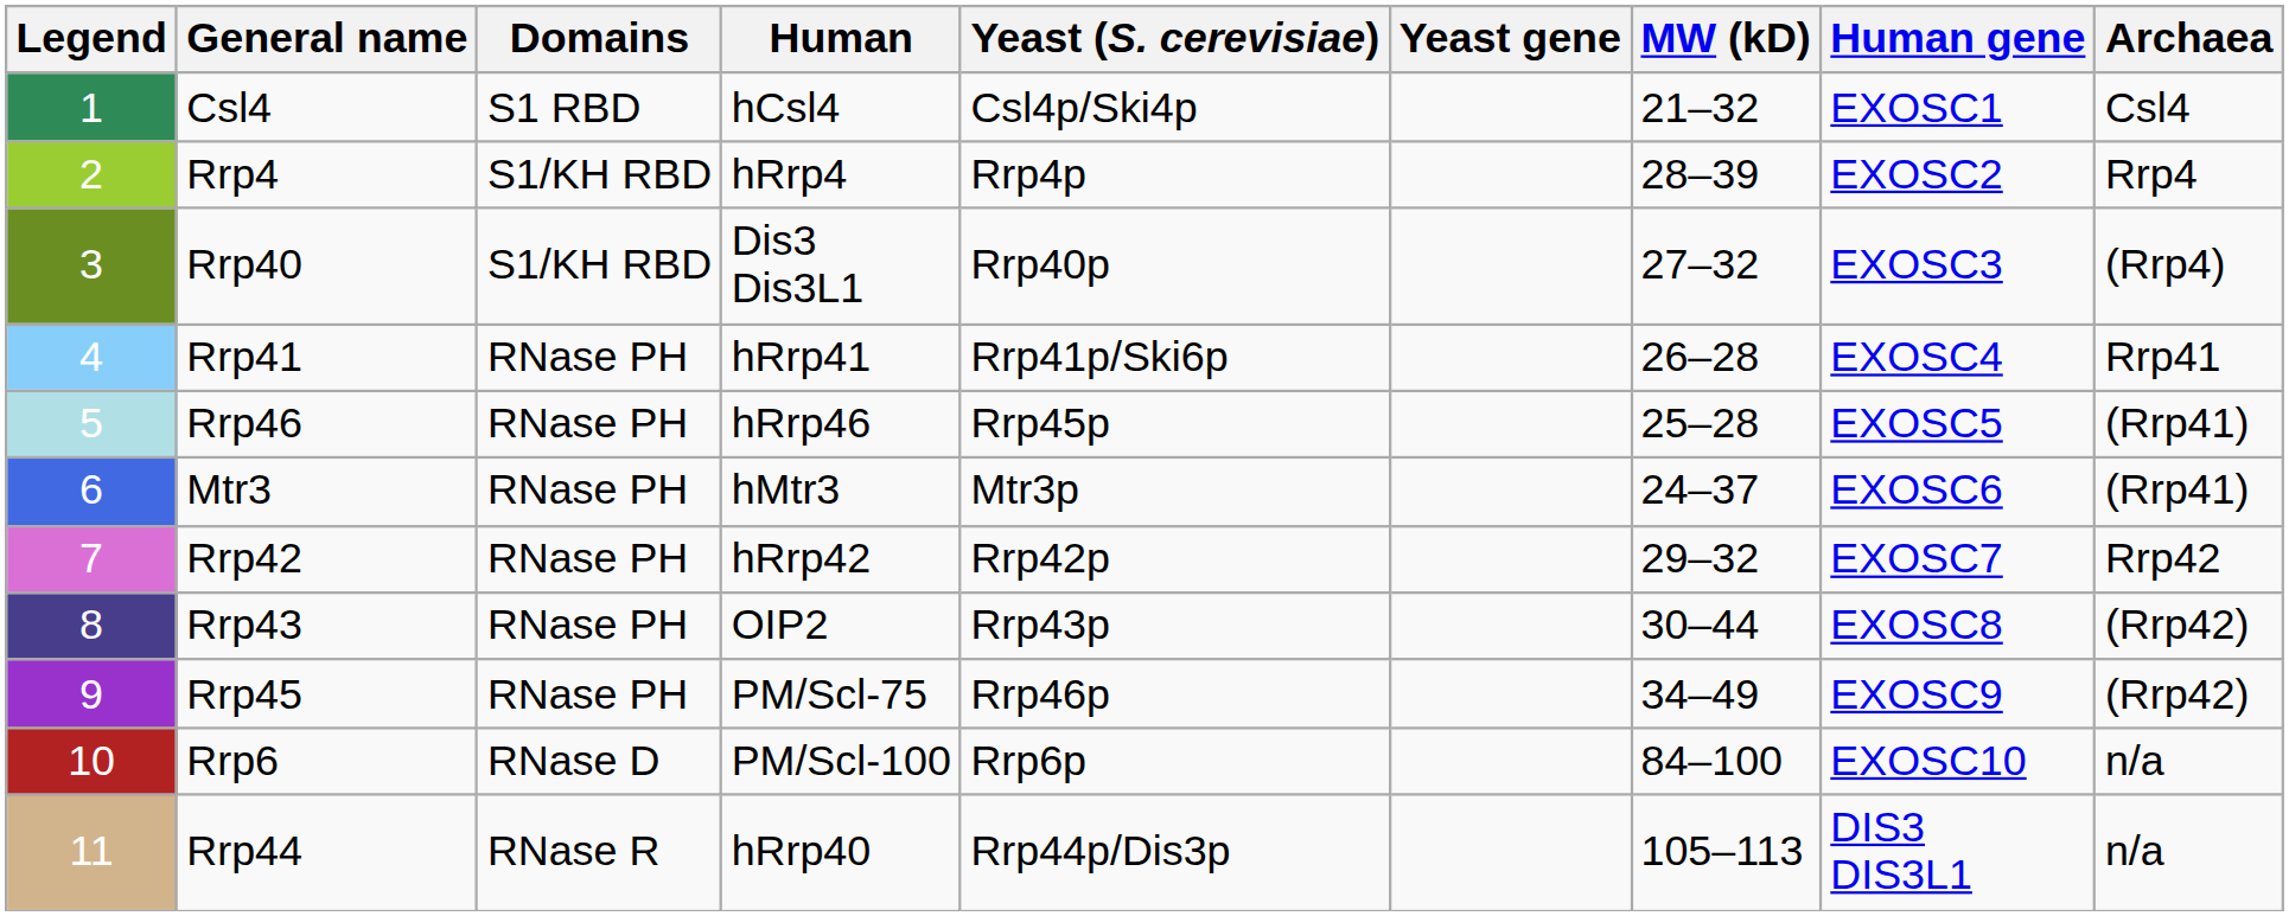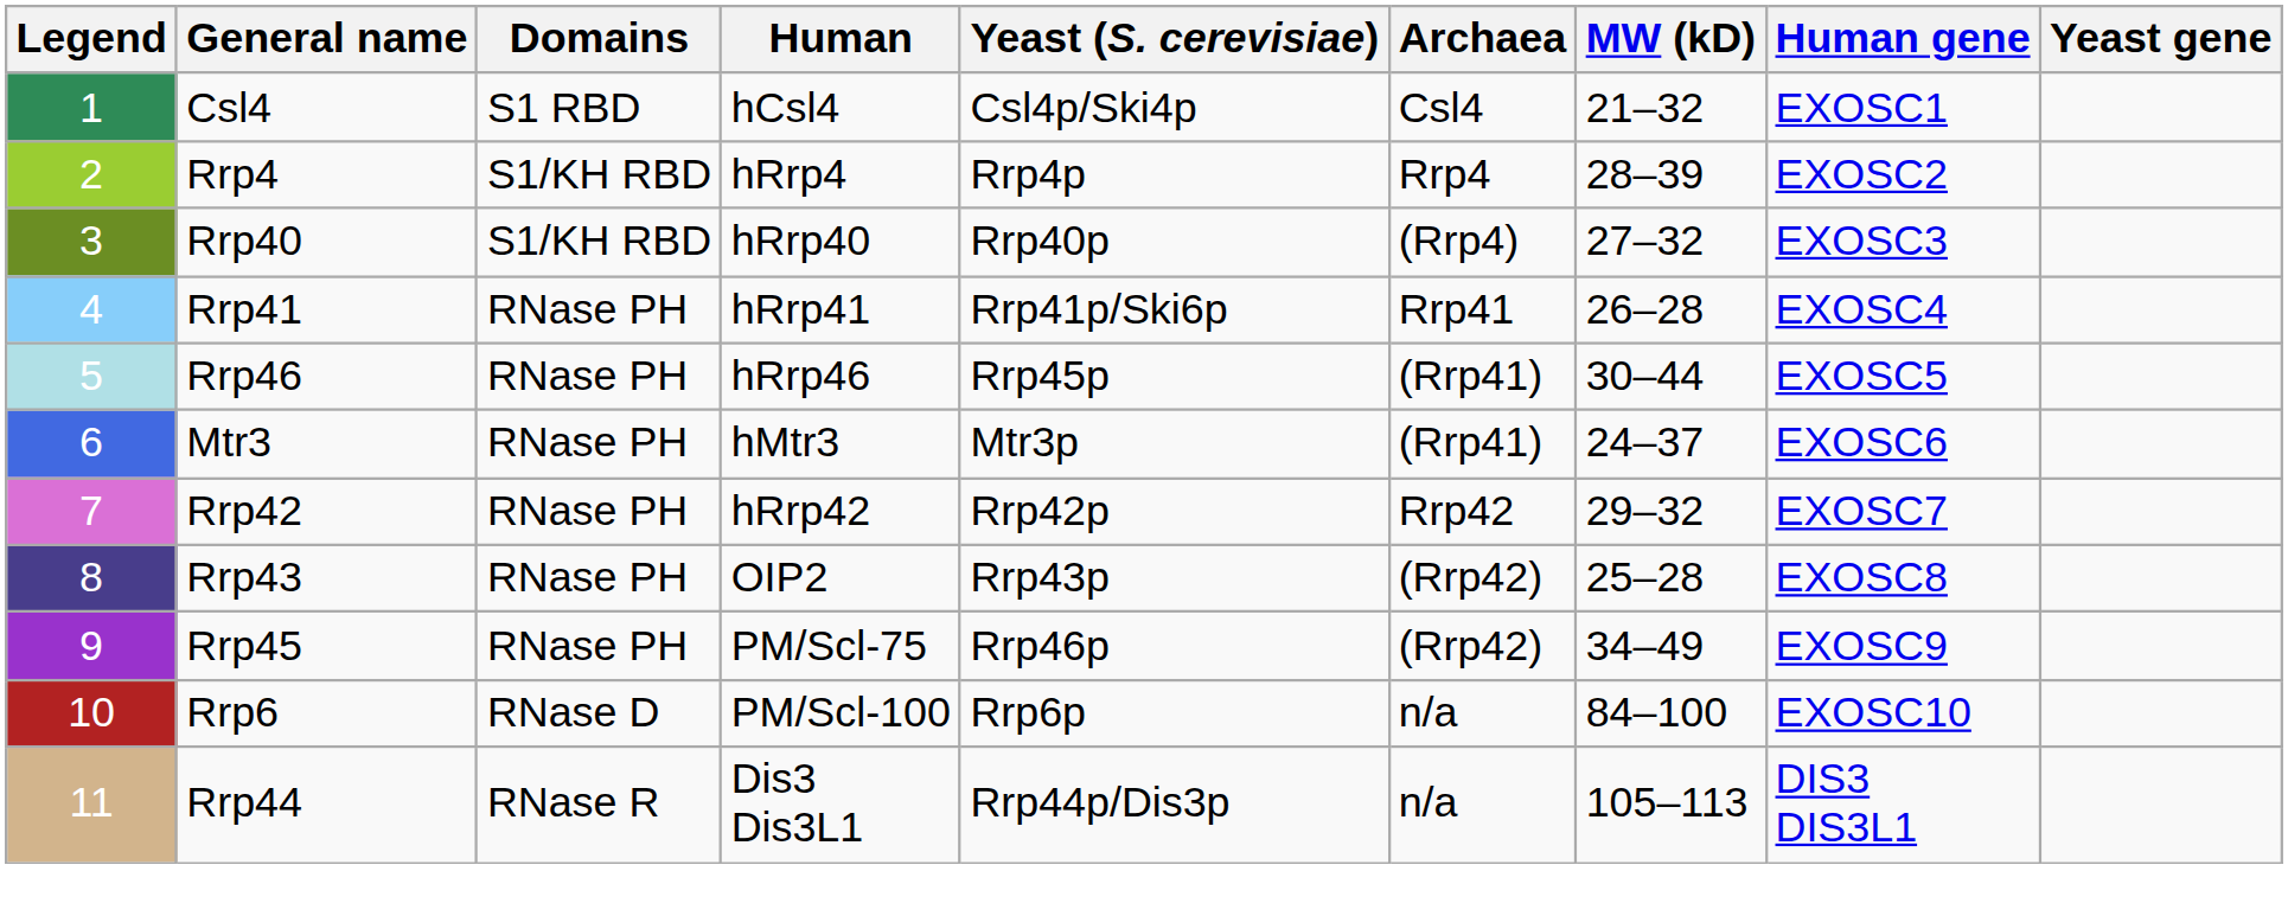columns swapped: Archaea <-> Yeast gene
Rrp40 | Human: Dis3 Dis3L1 -> hRrp40
Rrp46 | MW (kD): 25–28 -> 30–44
Rrp43 | MW (kD): 30–44 -> 25–28
Rrp44 | Human: hRrp40 -> Dis3 Dis3L1
